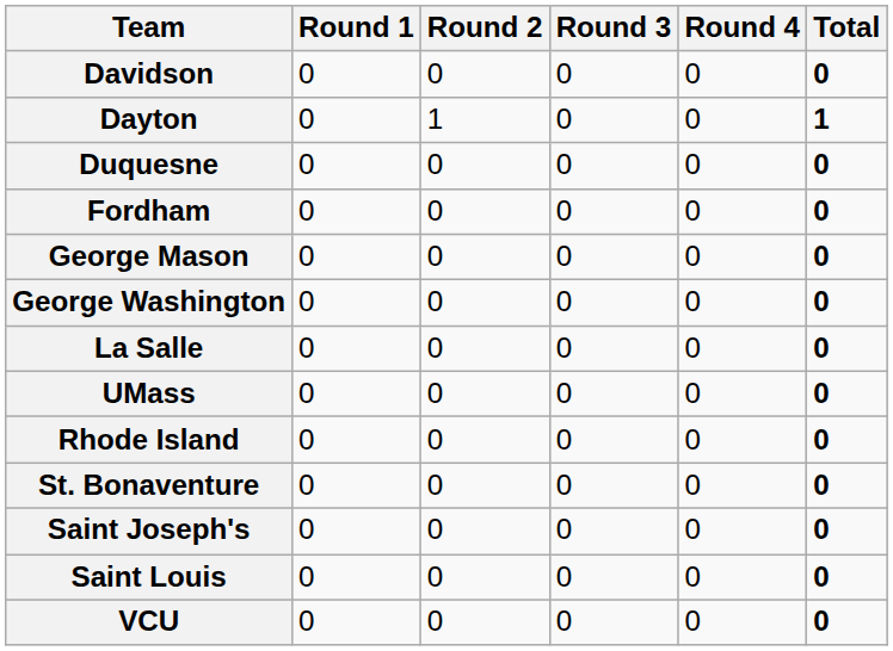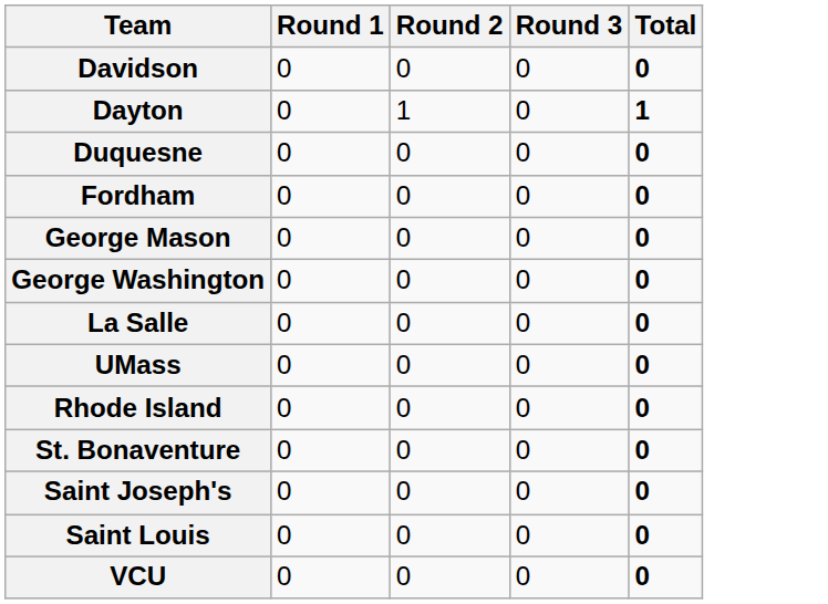- column: Round 4 | 0 | 0 | 0 | 0 | 0 | 0 | 0 | 0 | 0 | 0 | 0 | 0 | 0
